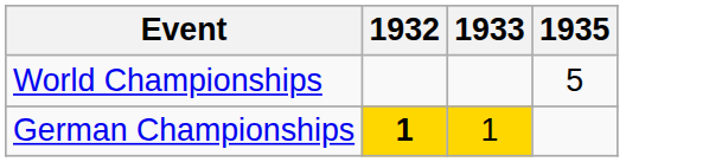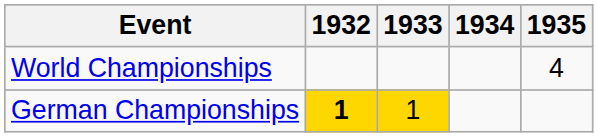+ column: 1934
World Championships | 1935: 5 -> 4
